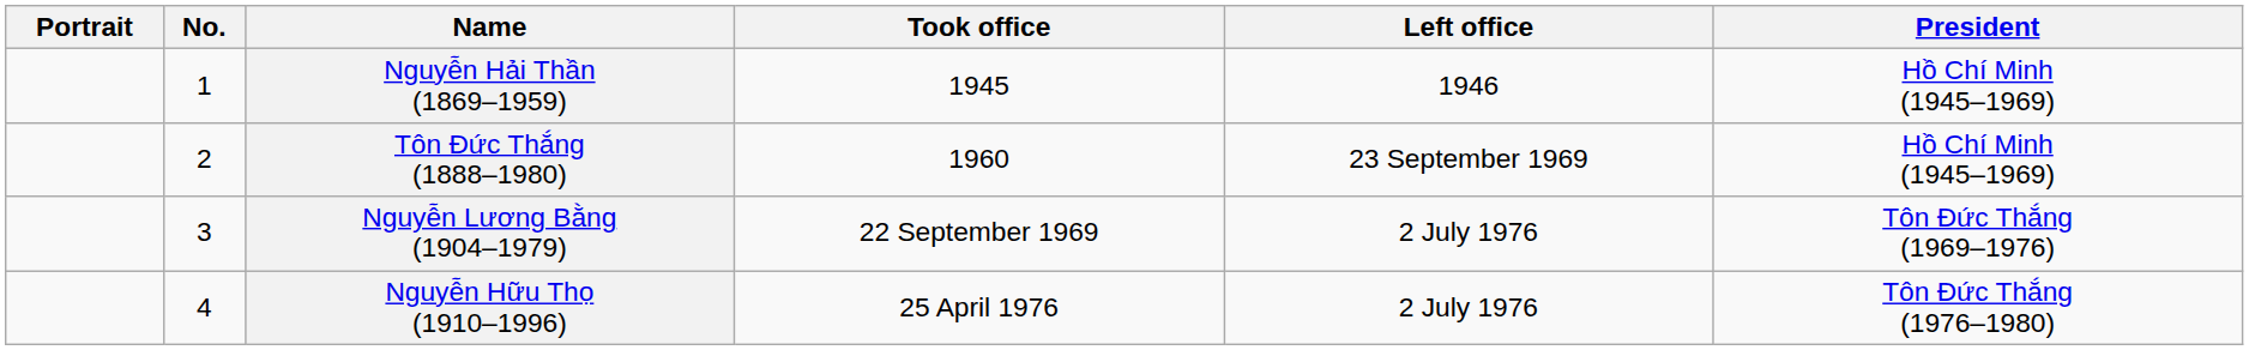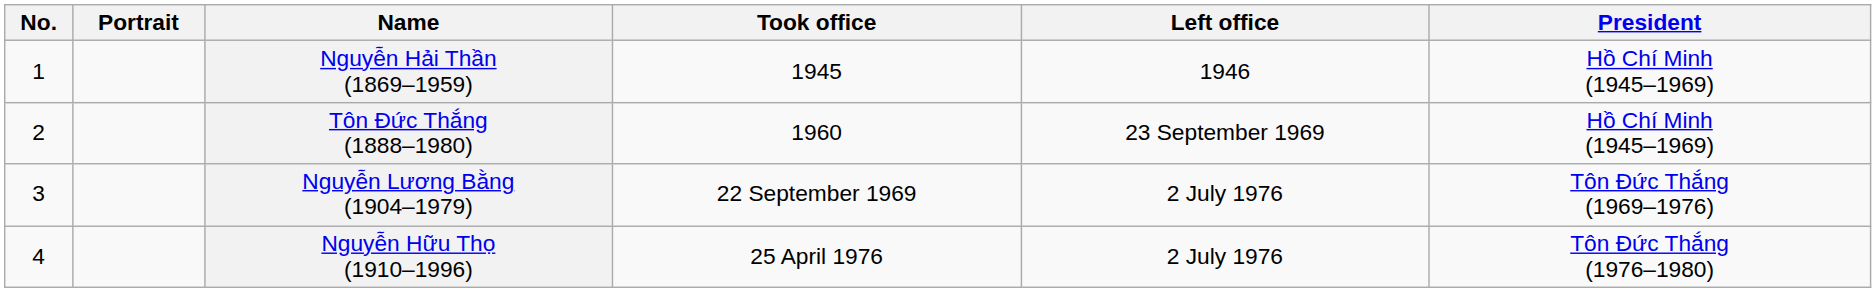columns swapped: No. <-> Portrait
